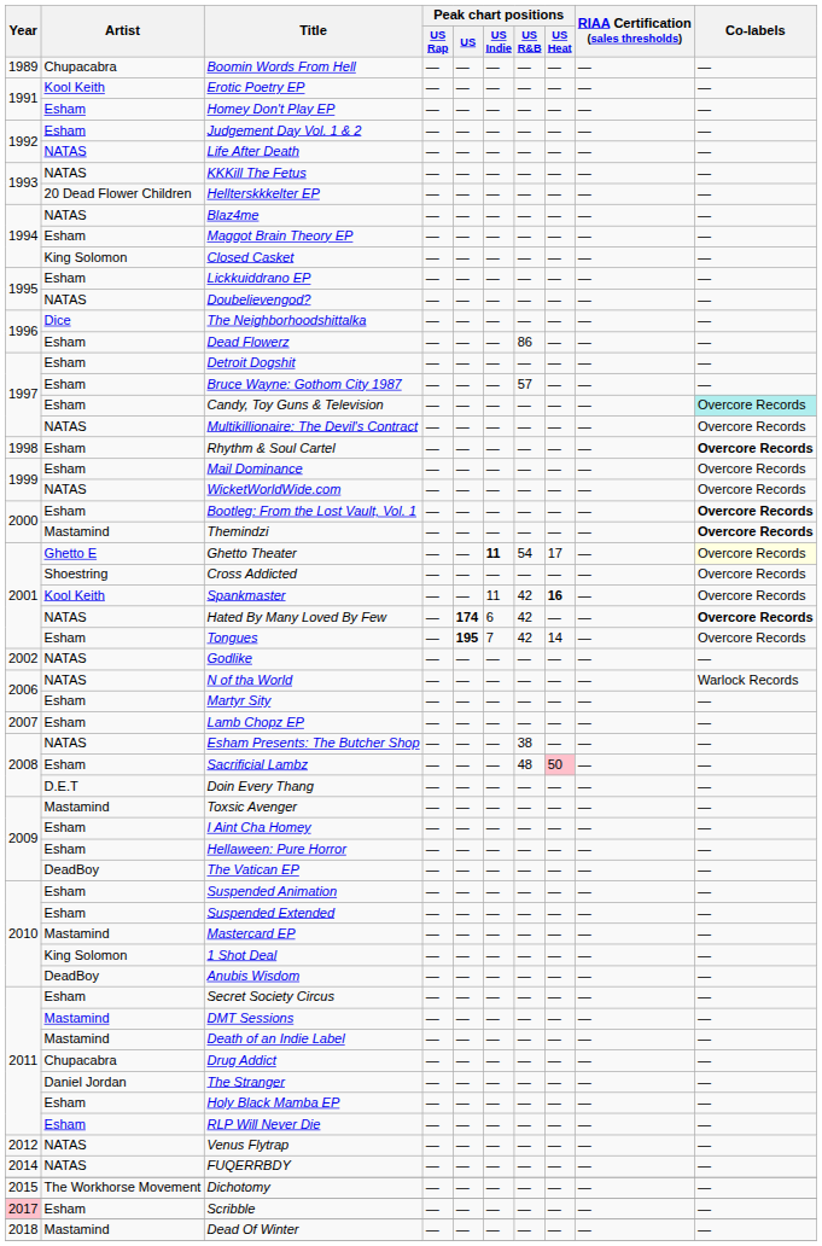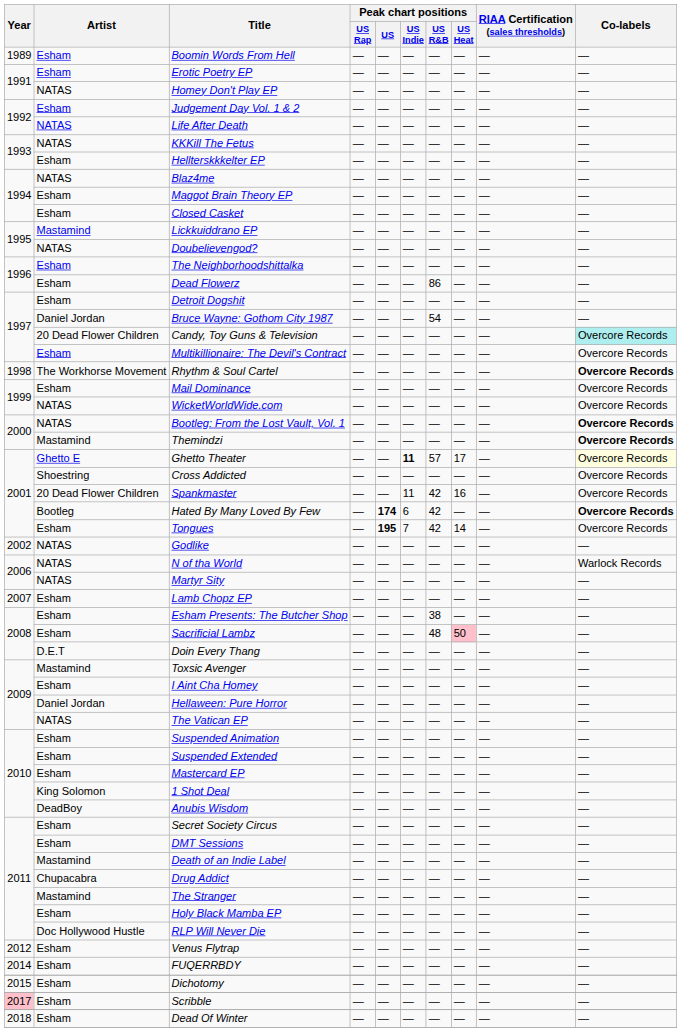Boomin Words From Hell | Artist: Chupacabra -> Esham
Erotic Poetry EP | Artist: Kool Keith -> Esham
Homey Don't Play EP | Artist: Esham -> NATAS
Hellterskkkelter EP | Artist: 20 Dead Flower Children -> Esham
Closed Casket | Artist: King Solomon -> Esham
Lickkuiddrano EP | Artist: Esham -> Mastamind
The Neighborhoodshittalka | Artist: Dice -> Esham
Bruce Wayne: Gothom City 1987 | Artist: Esham -> Daniel Jordan
Bruce Wayne: Gothom City 1987 | Peak chart positions / US R&B: 57 -> 54
Candy, Toy Guns & Television | Artist: Esham -> 20 Dead Flower Children
Multikillionaire: The Devil's Contract | Artist: NATAS -> Esham
Rhythm & Soul Cartel | Artist: Esham -> The Workhorse Movement
Bootleg: From the Lost Vault, Vol. 1 | Artist: Esham -> NATAS
Ghetto Theater | Peak chart positions / US R&B: 54 -> 57
Spankmaster | Artist: Kool Keith -> 20 Dead Flower Children
Spankmaster | Peak chart positions / US Heat: bold -> normal
Hated By Many Loved By Few | Artist: NATAS -> Bootleg
Martyr Sity | Artist: Esham -> NATAS
Esham Presents: The Butcher Shop | Artist: NATAS -> Esham
Hellaween: Pure Horror | Artist: Esham -> Daniel Jordan
The Vatican EP | Artist: DeadBoy -> NATAS
Mastercard EP | Artist: Mastamind -> Esham
DMT Sessions | Artist: Mastamind -> Esham
The Stranger | Artist: Daniel Jordan -> Mastamind
RLP Will Never Die | Artist: Esham -> Doc Hollywood Hustle
Venus Flytrap | Artist: NATAS -> Esham
FUQERRBDY | Artist: NATAS -> Esham
Dichotomy | Artist: The Workhorse Movement -> Esham
Dead Of Winter | Artist: Mastamind -> Esham
